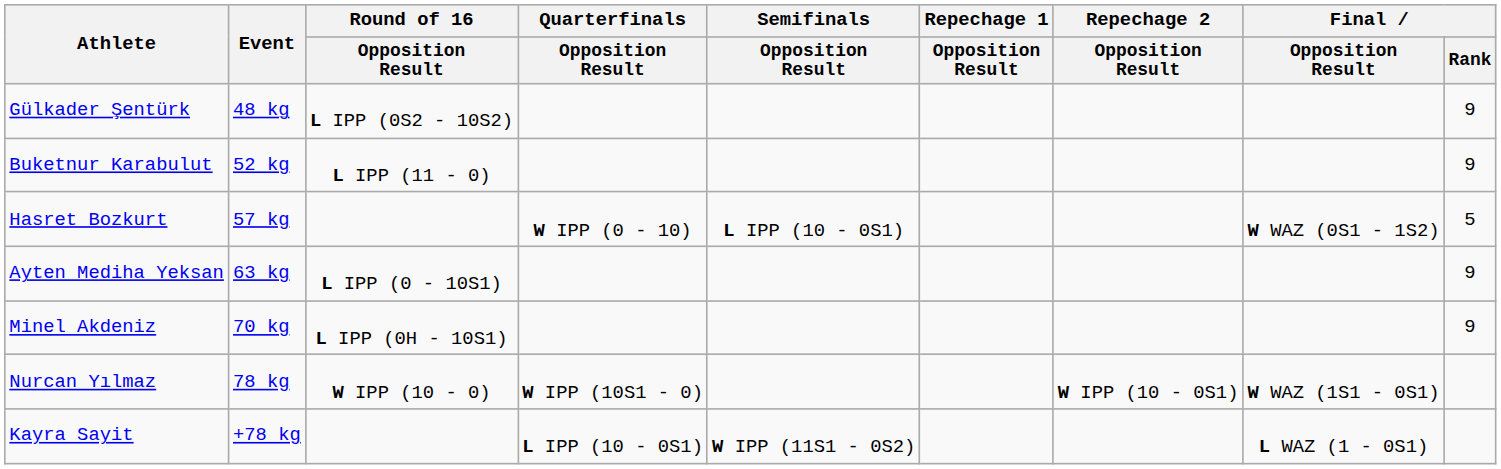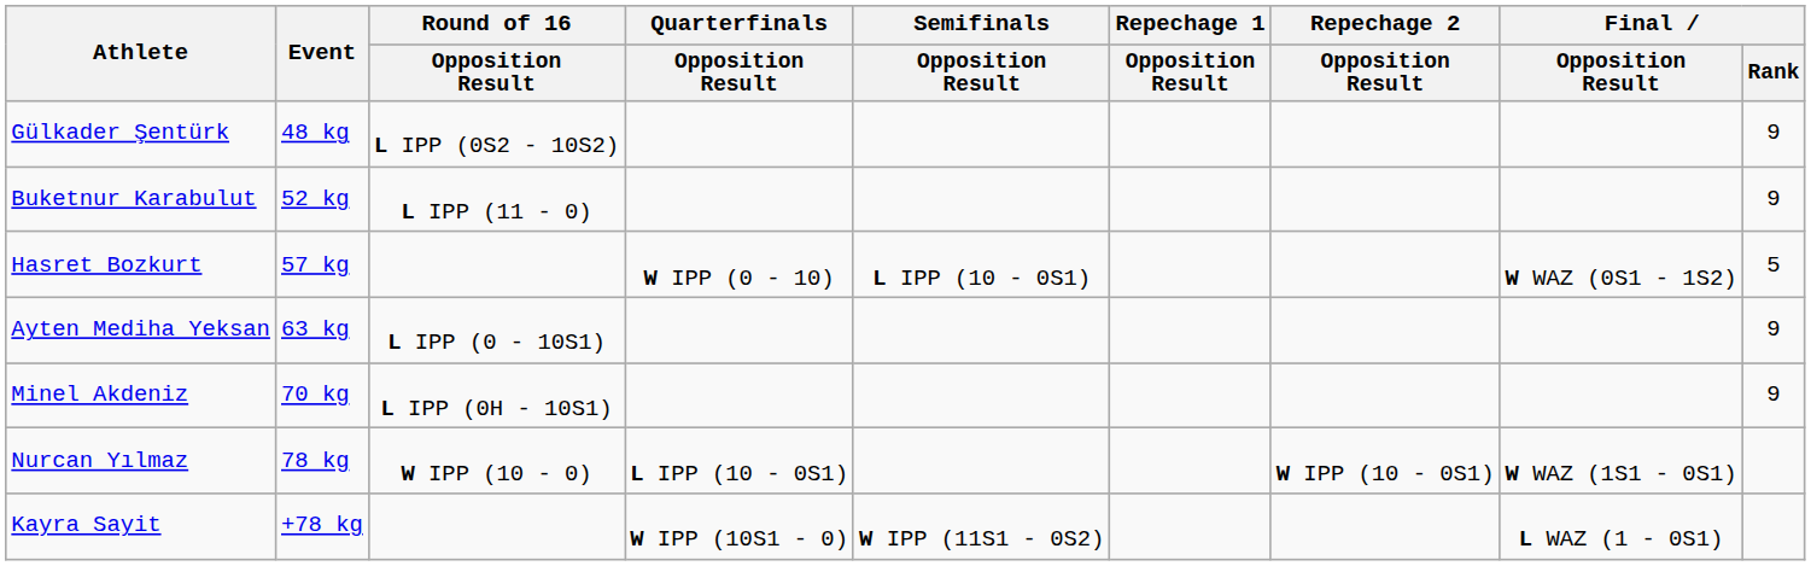Nurcan Yılmaz | Quarterfinals / Opposition Result: W IPP (10S1 - 0) -> L IPP (10 - 0S1)
Kayra Sayit | Quarterfinals / Opposition Result: L IPP (10 - 0S1) -> W IPP (10S1 - 0)
